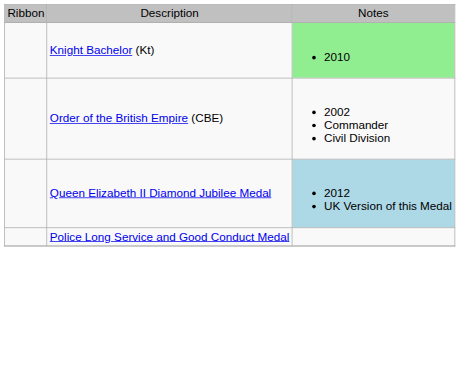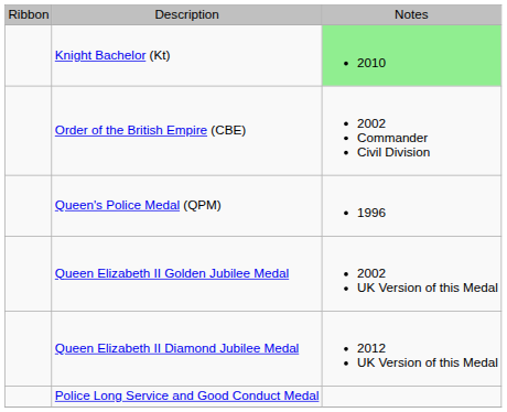+ row: Queen's Police Medal (QPM) | 1996
+ row: Queen Elizabeth II Golden Jubilee Medal | 2002 UK Version of this Medal
Queen Elizabeth II Diamond Jubilee Medal | column 3: lightblue background -> no background
